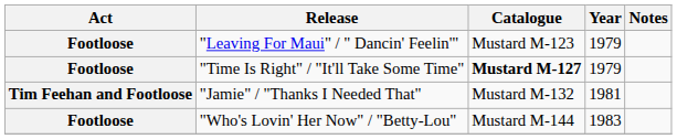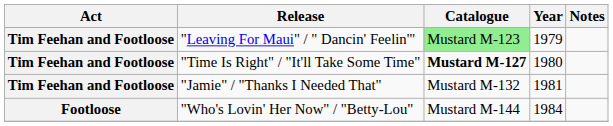"Leaving For Maui" / " Dancin' Feelin'" | Act: Footloose -> Tim Feehan and Footloose
"Leaving For Maui" / " Dancin' Feelin'" | Catalogue: no background -> lightgreen background
"Time Is Right" / "It'll Take Some Time" | Act: Footloose -> Tim Feehan and Footloose
"Time Is Right" / "It'll Take Some Time" | Year: 1979 -> 1980
"Who's Lovin' Her Now" / "Betty-Lou" | Year: 1983 -> 1984
